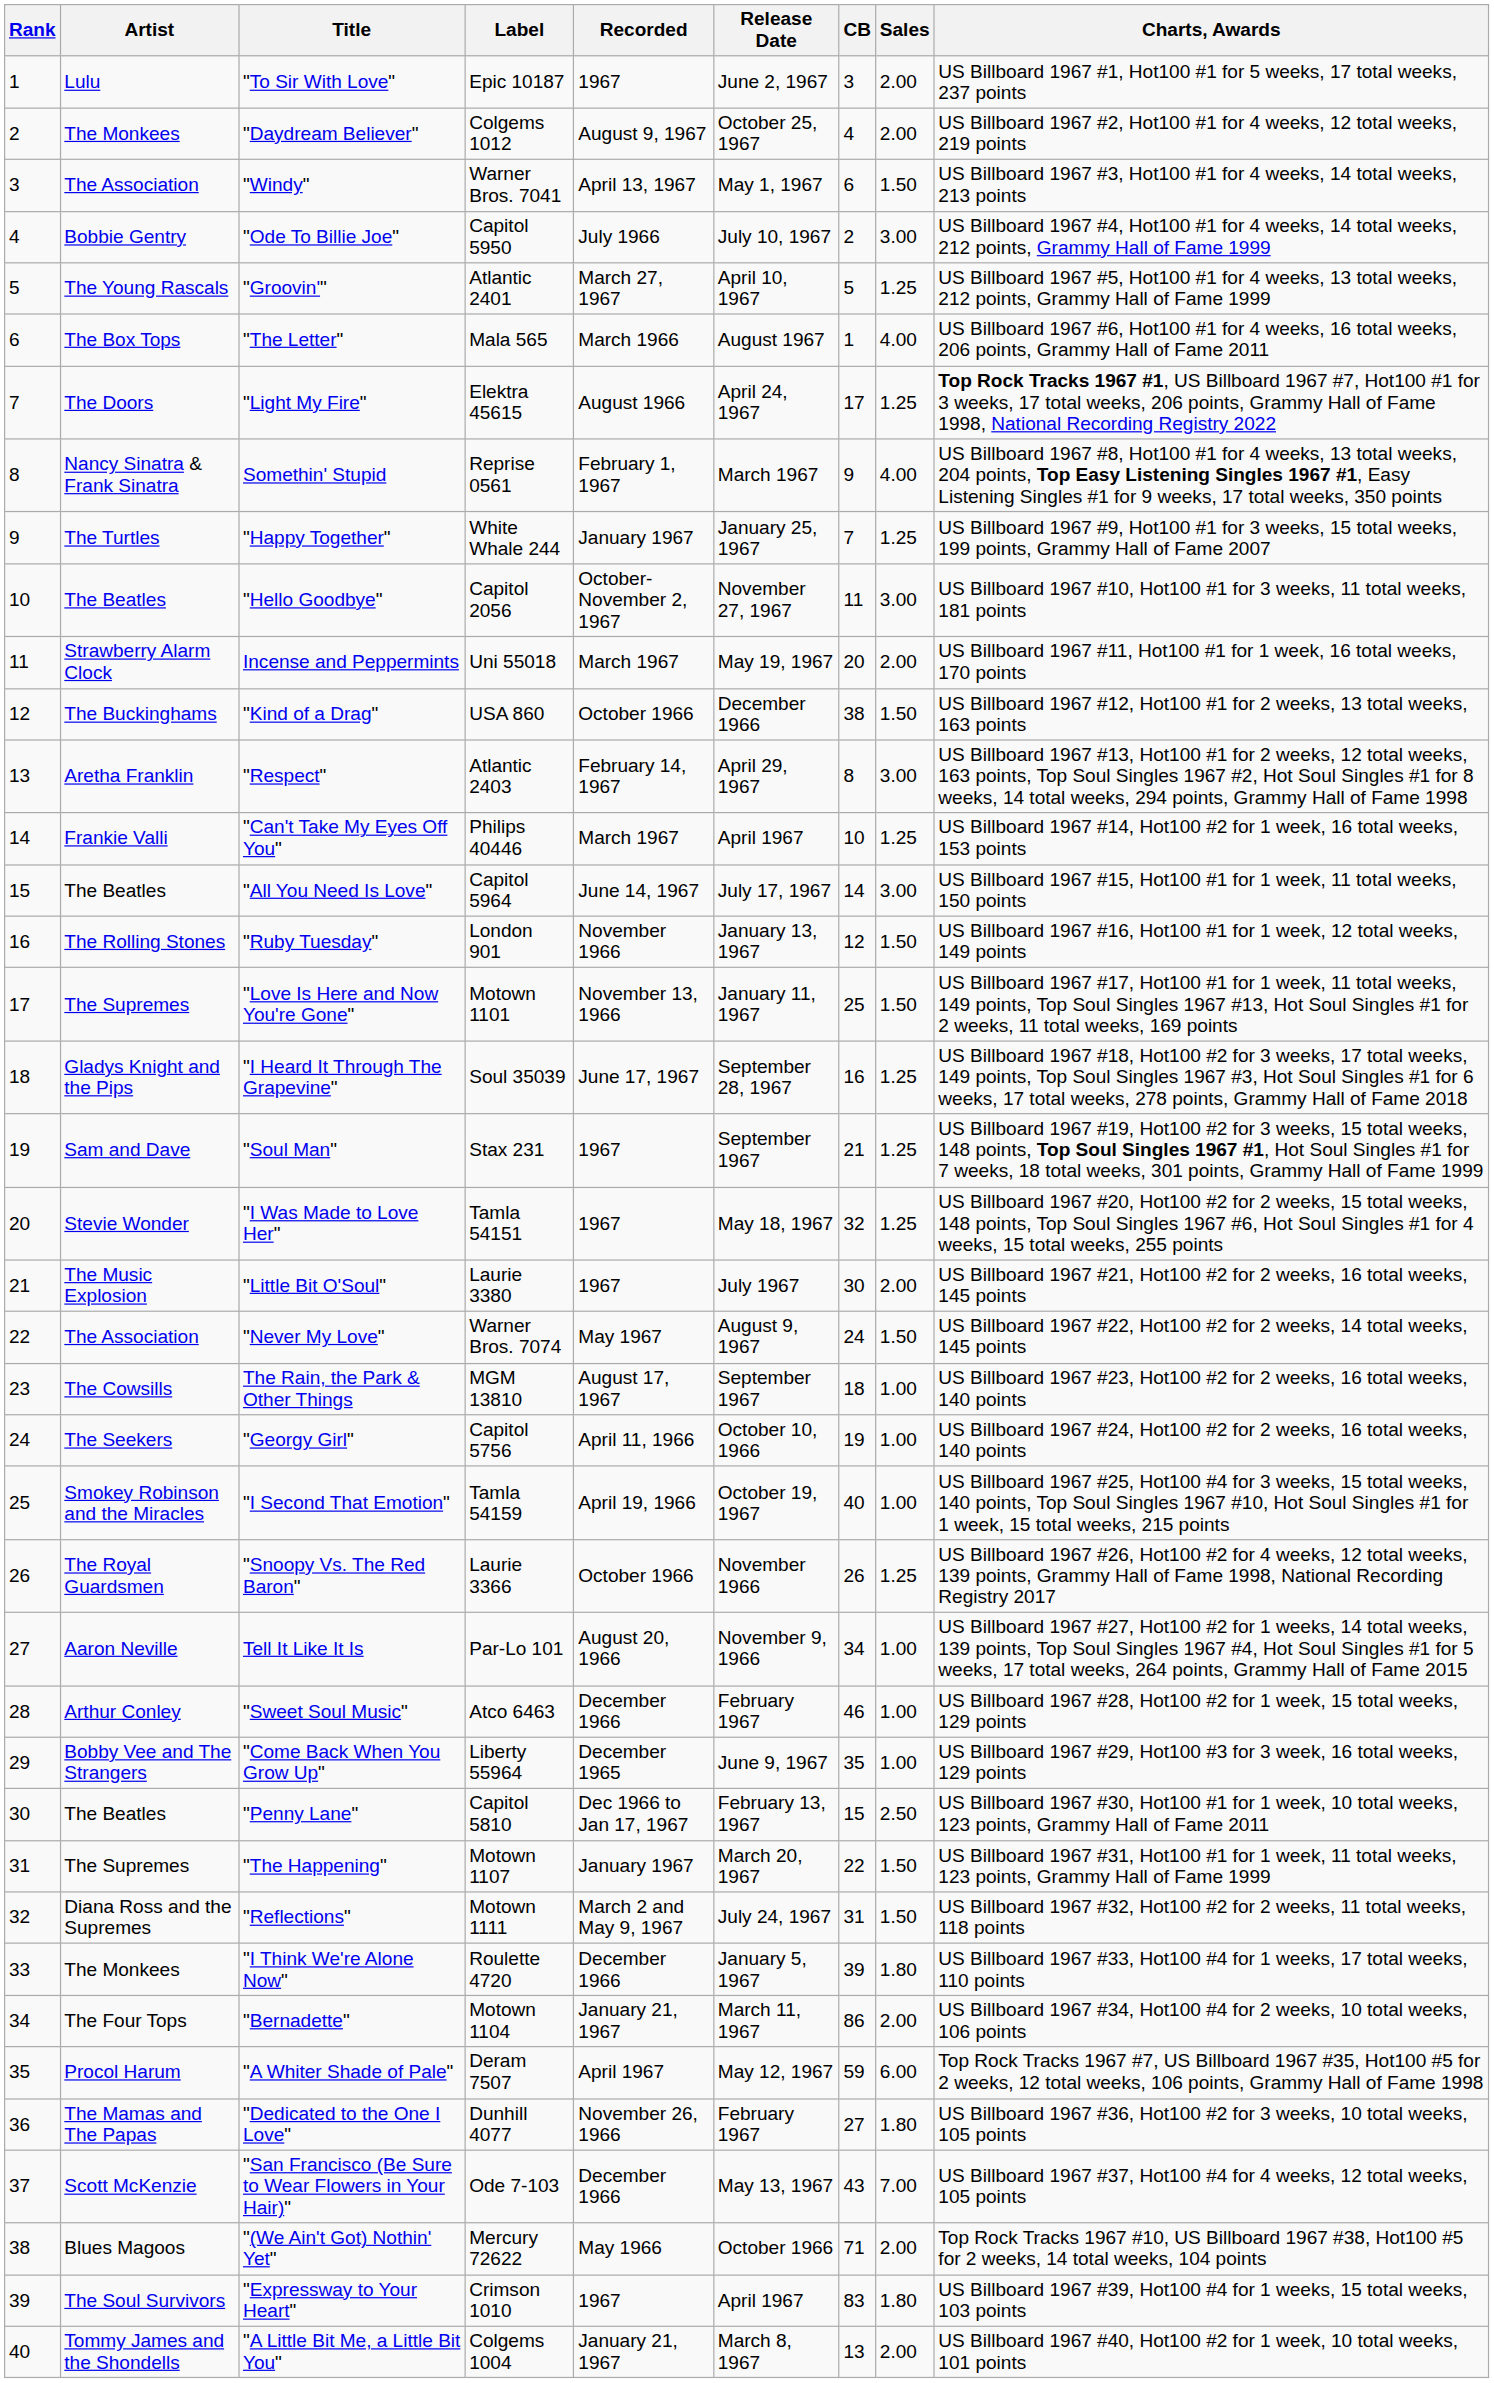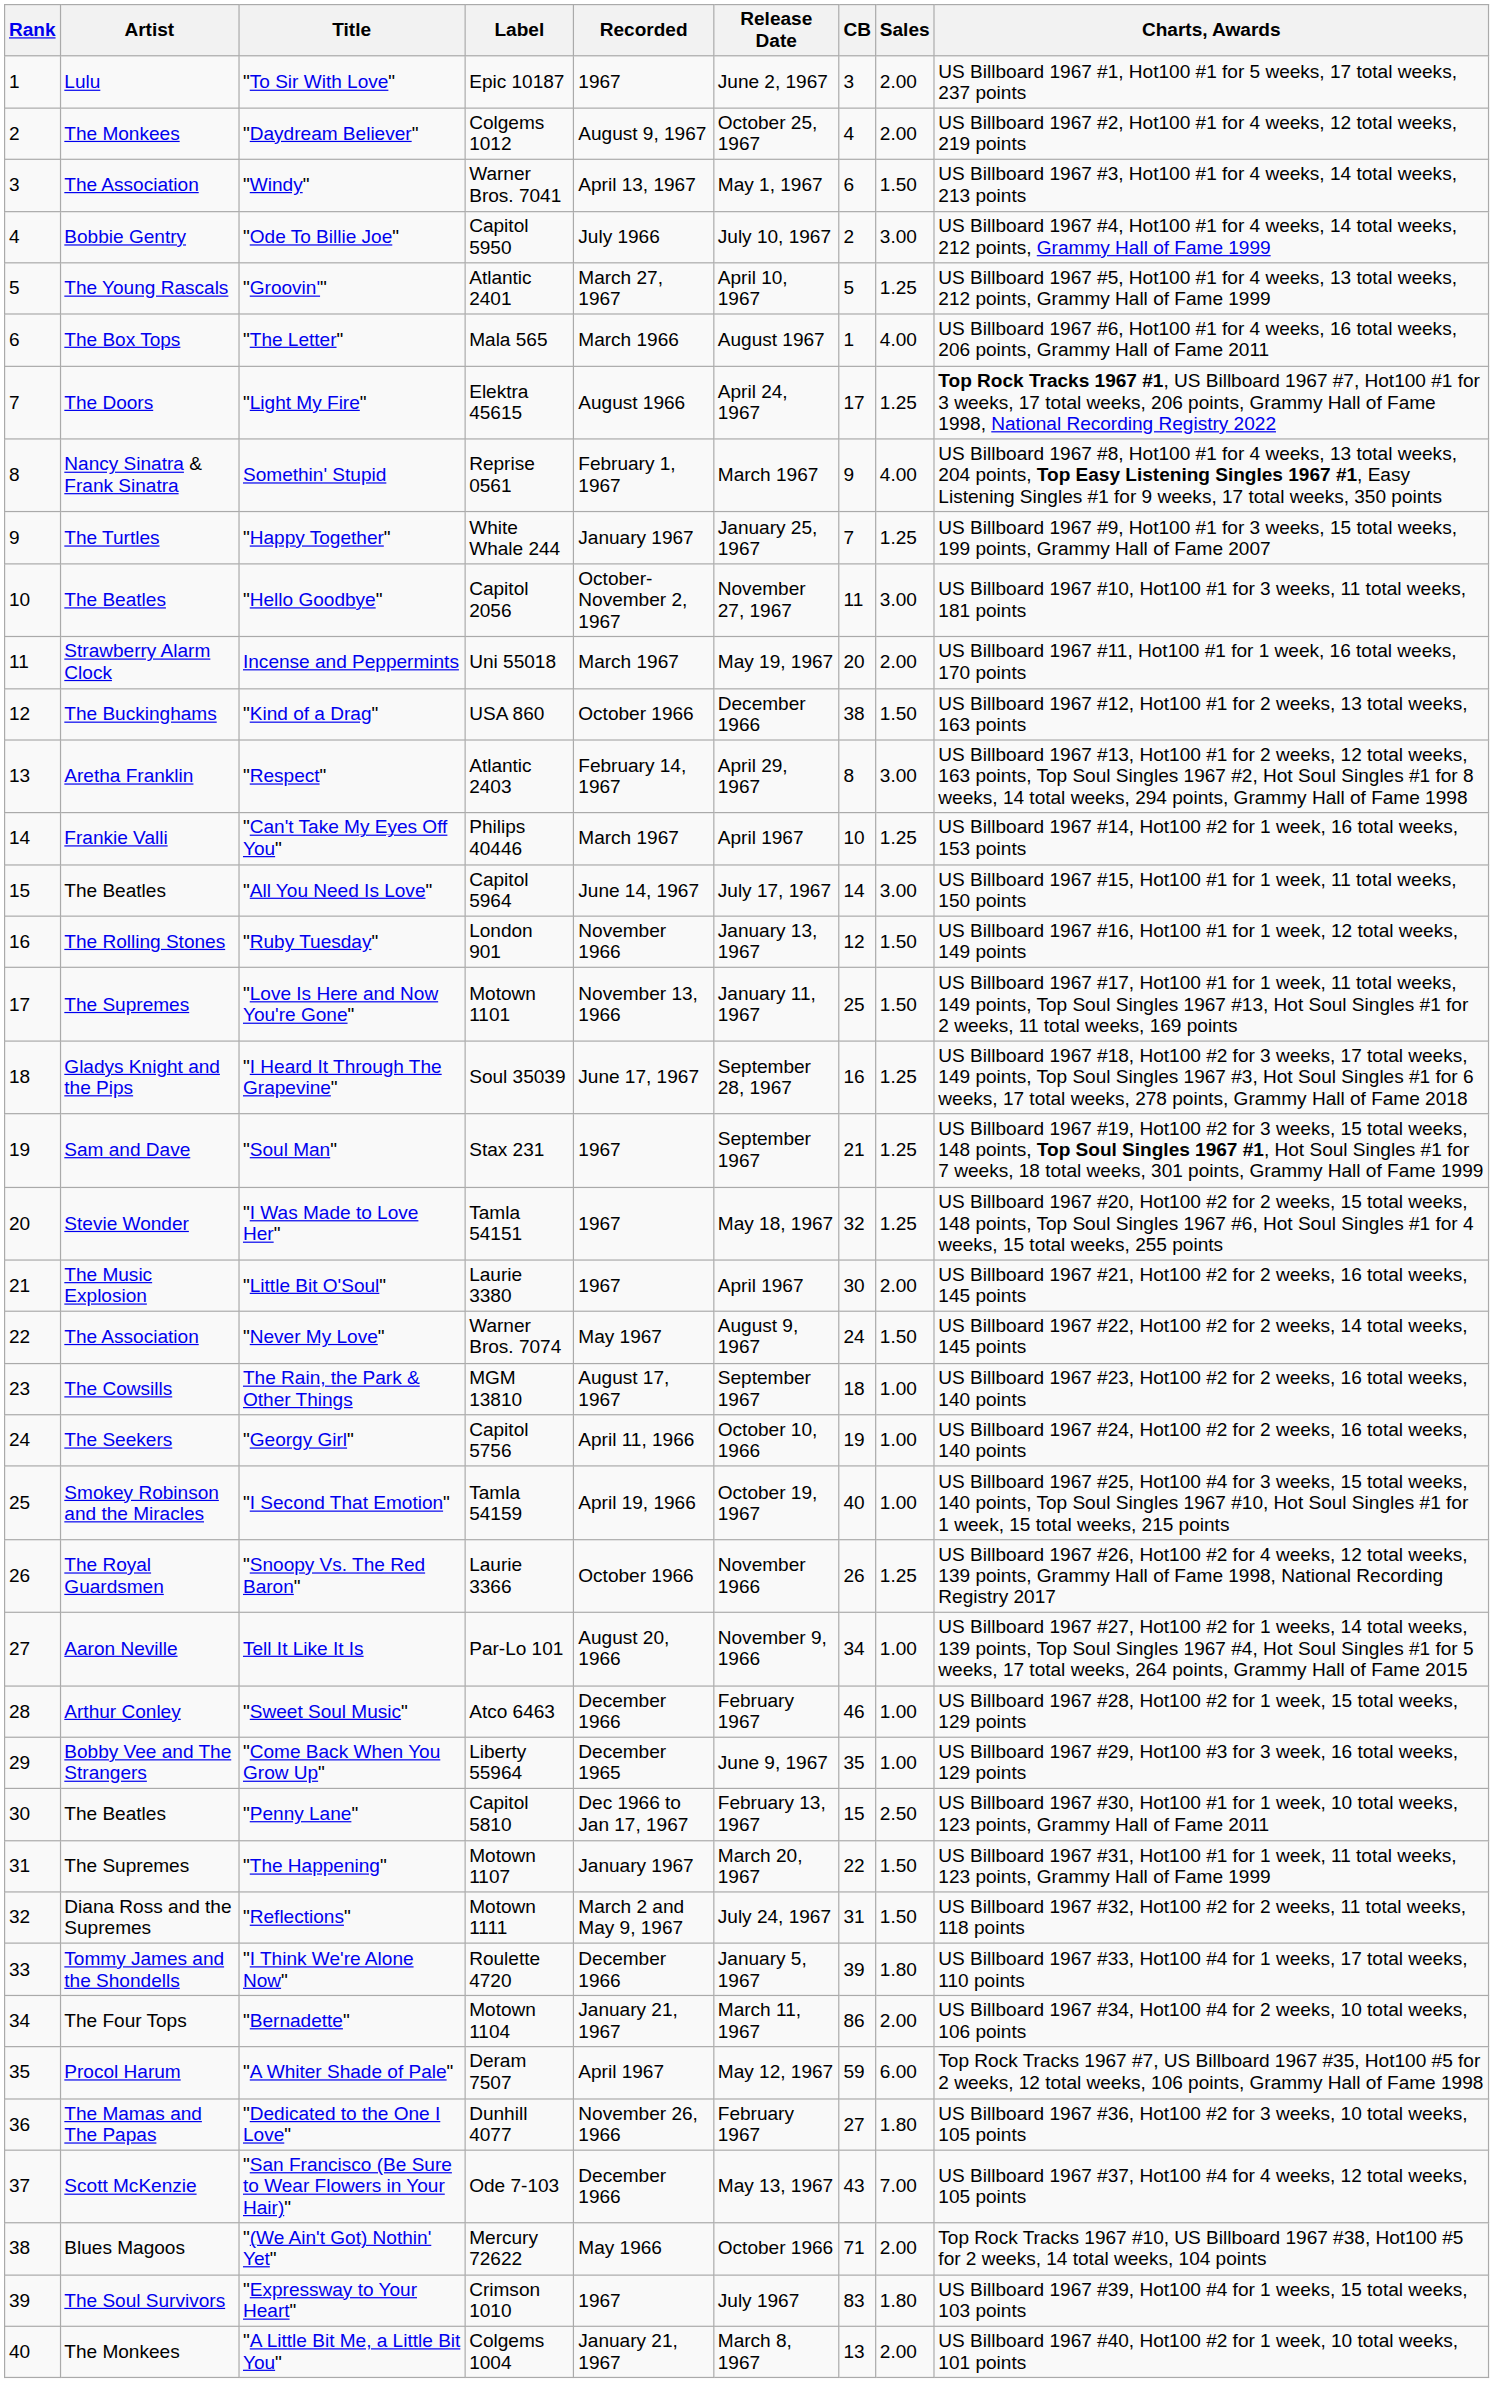"Little Bit O'Soul" | Release Date: July 1967 -> April 1967
"I Think We're Alone Now" | Artist: The Monkees -> Tommy James and the Shondells
"Expressway to Your Heart" | Release Date: April 1967 -> July 1967
"A Little Bit Me, a Little Bit You" | Artist: Tommy James and the Shondells -> The Monkees
